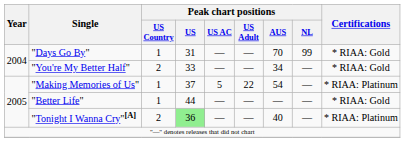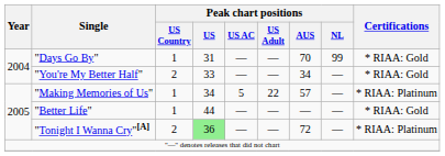"Making Memories of Us" | Peak chart positions / US: 37 -> 34
"Making Memories of Us" | Peak chart positions / AUS: 54 -> 57
"Tonight I Wanna Cry"[A] | Peak chart positions / AUS: 40 -> 72
